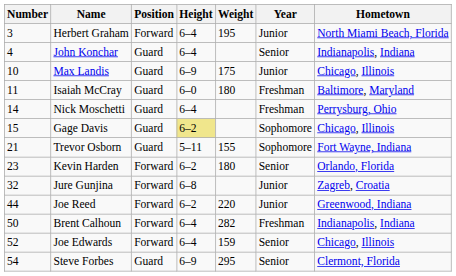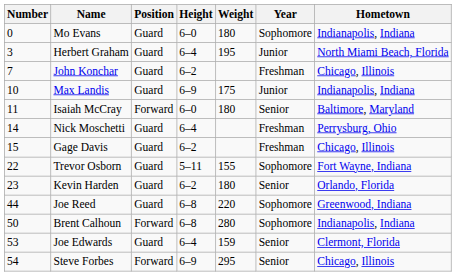+ row: 0 | Mo Evans | Guard | 6–0 | 180 | Sophomore | Indianapolis, Indiana
Herbert Graham | Position: Forward -> Guard
John Konchar | Number: 4 -> 7
John Konchar | Height: 6–4 -> 6–2
John Konchar | Year: Senior -> Freshman
John Konchar | Hometown: Indianapolis, Indiana -> Chicago, Illinois
Max Landis | Hometown: Chicago, Illinois -> Indianapolis, Indiana
Isaiah McCray | Position: Guard -> Forward
Isaiah McCray | Year: Freshman -> Senior
Gage Davis | Height: khaki background -> no background
Gage Davis | Year: Sophomore -> Freshman
Trevor Osborn | Number: 21 -> 22
Kevin Harden | Position: Forward -> Guard
- row: 32 | Jure Gunjina | Forward | 6–8 | Junior | Zagreb, Croatia
Joe Reed | Position: Forward -> Guard
Joe Reed | Height: 6–2 -> 6–8
Joe Reed | Year: Junior -> Sophomore
Brent Calhoun | Height: 6–4 -> 6–8
Brent Calhoun | Weight: 282 -> 280
Brent Calhoun | Year: Freshman -> Sophomore
Joe Edwards | Number: 52 -> 53
Joe Edwards | Position: Forward -> Guard
Joe Edwards | Hometown: Chicago, Illinois -> Clermont, Florida
Steve Forbes | Position: Guard -> Forward
Steve Forbes | Hometown: Clermont, Florida -> Chicago, Illinois
